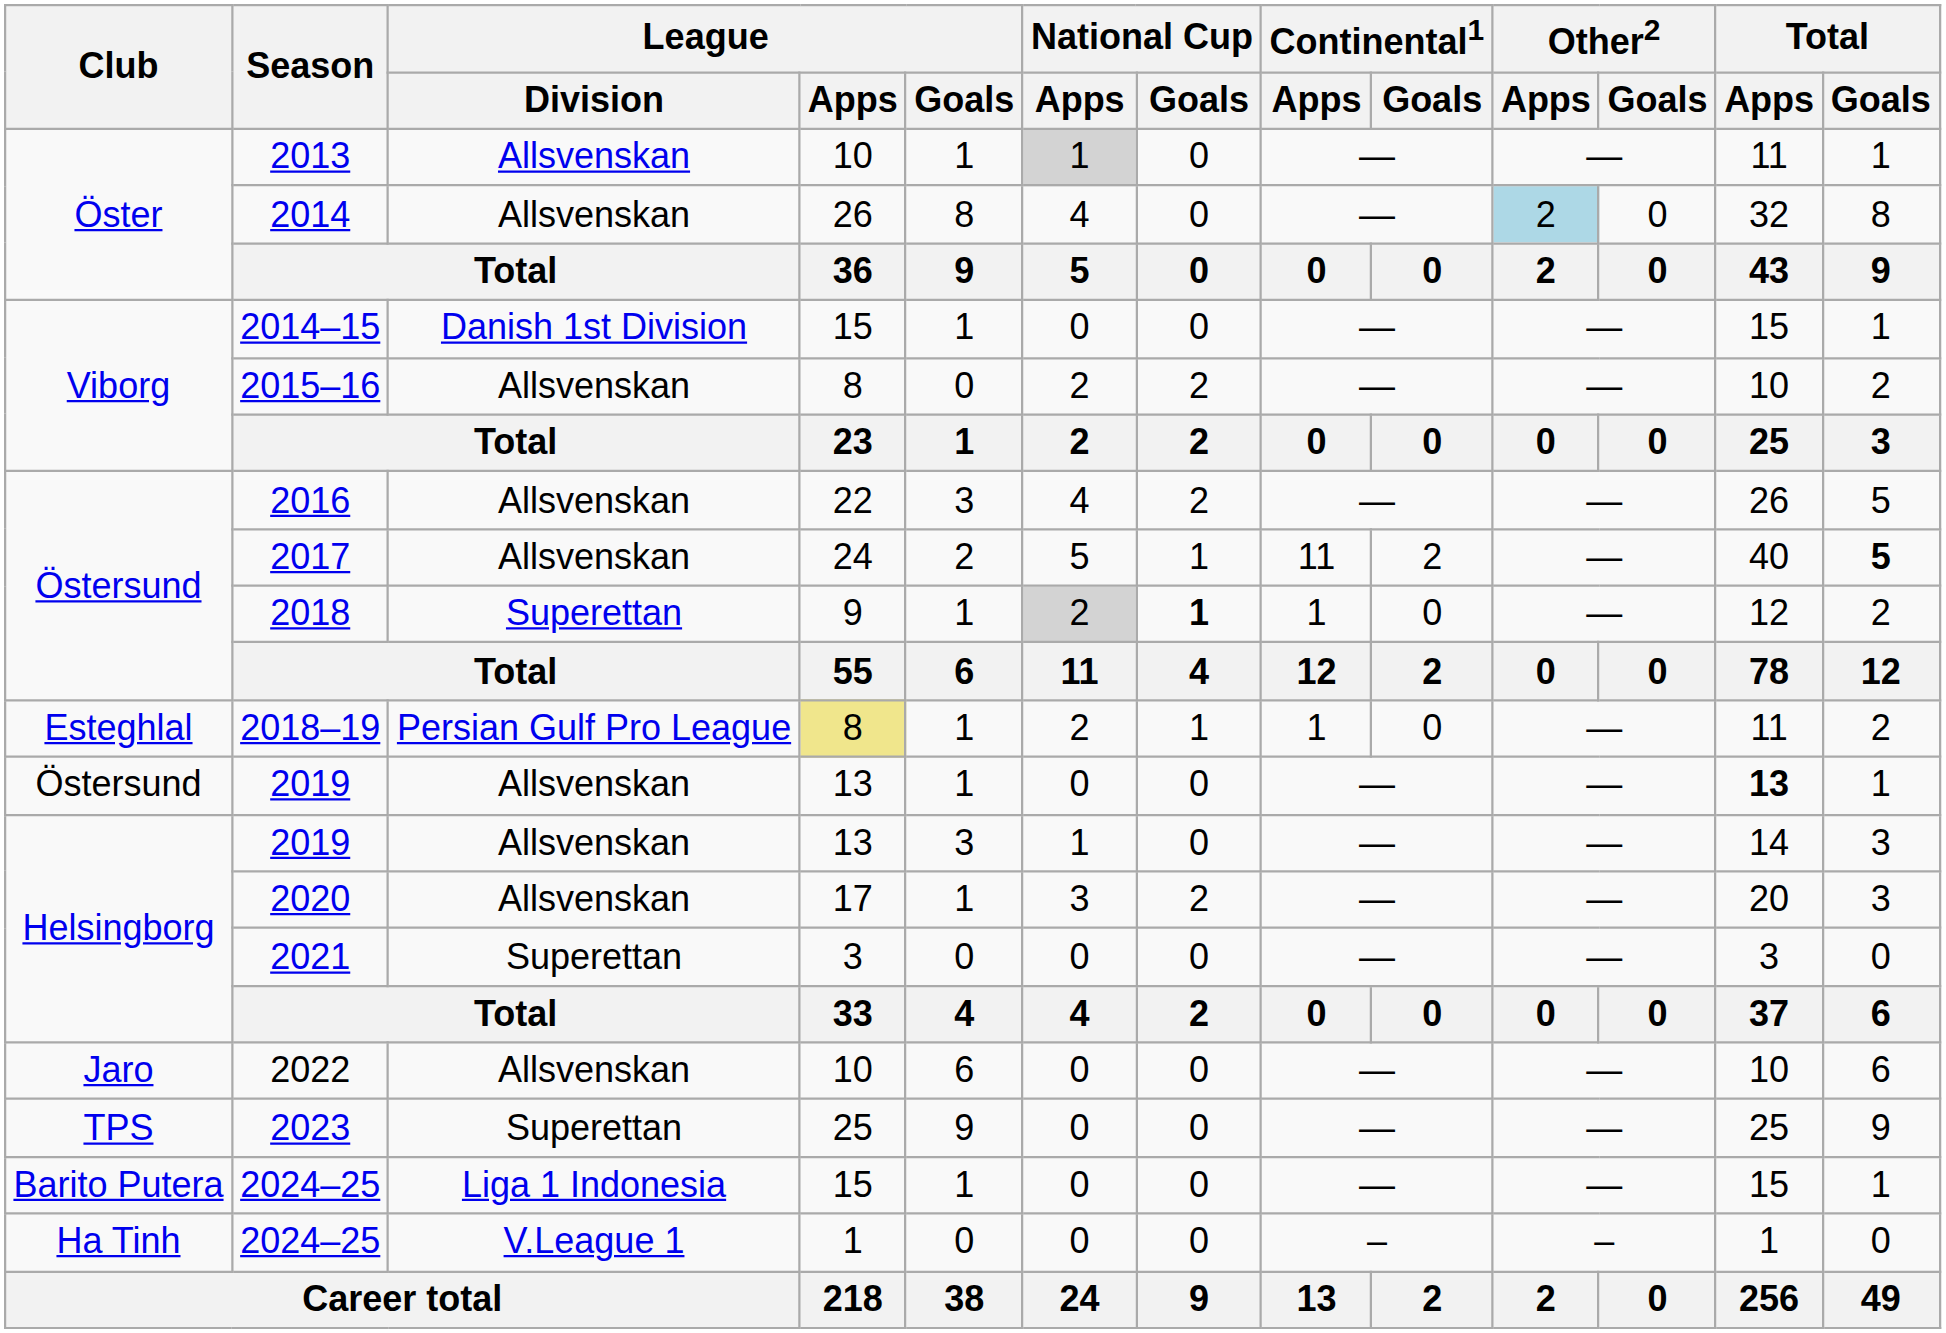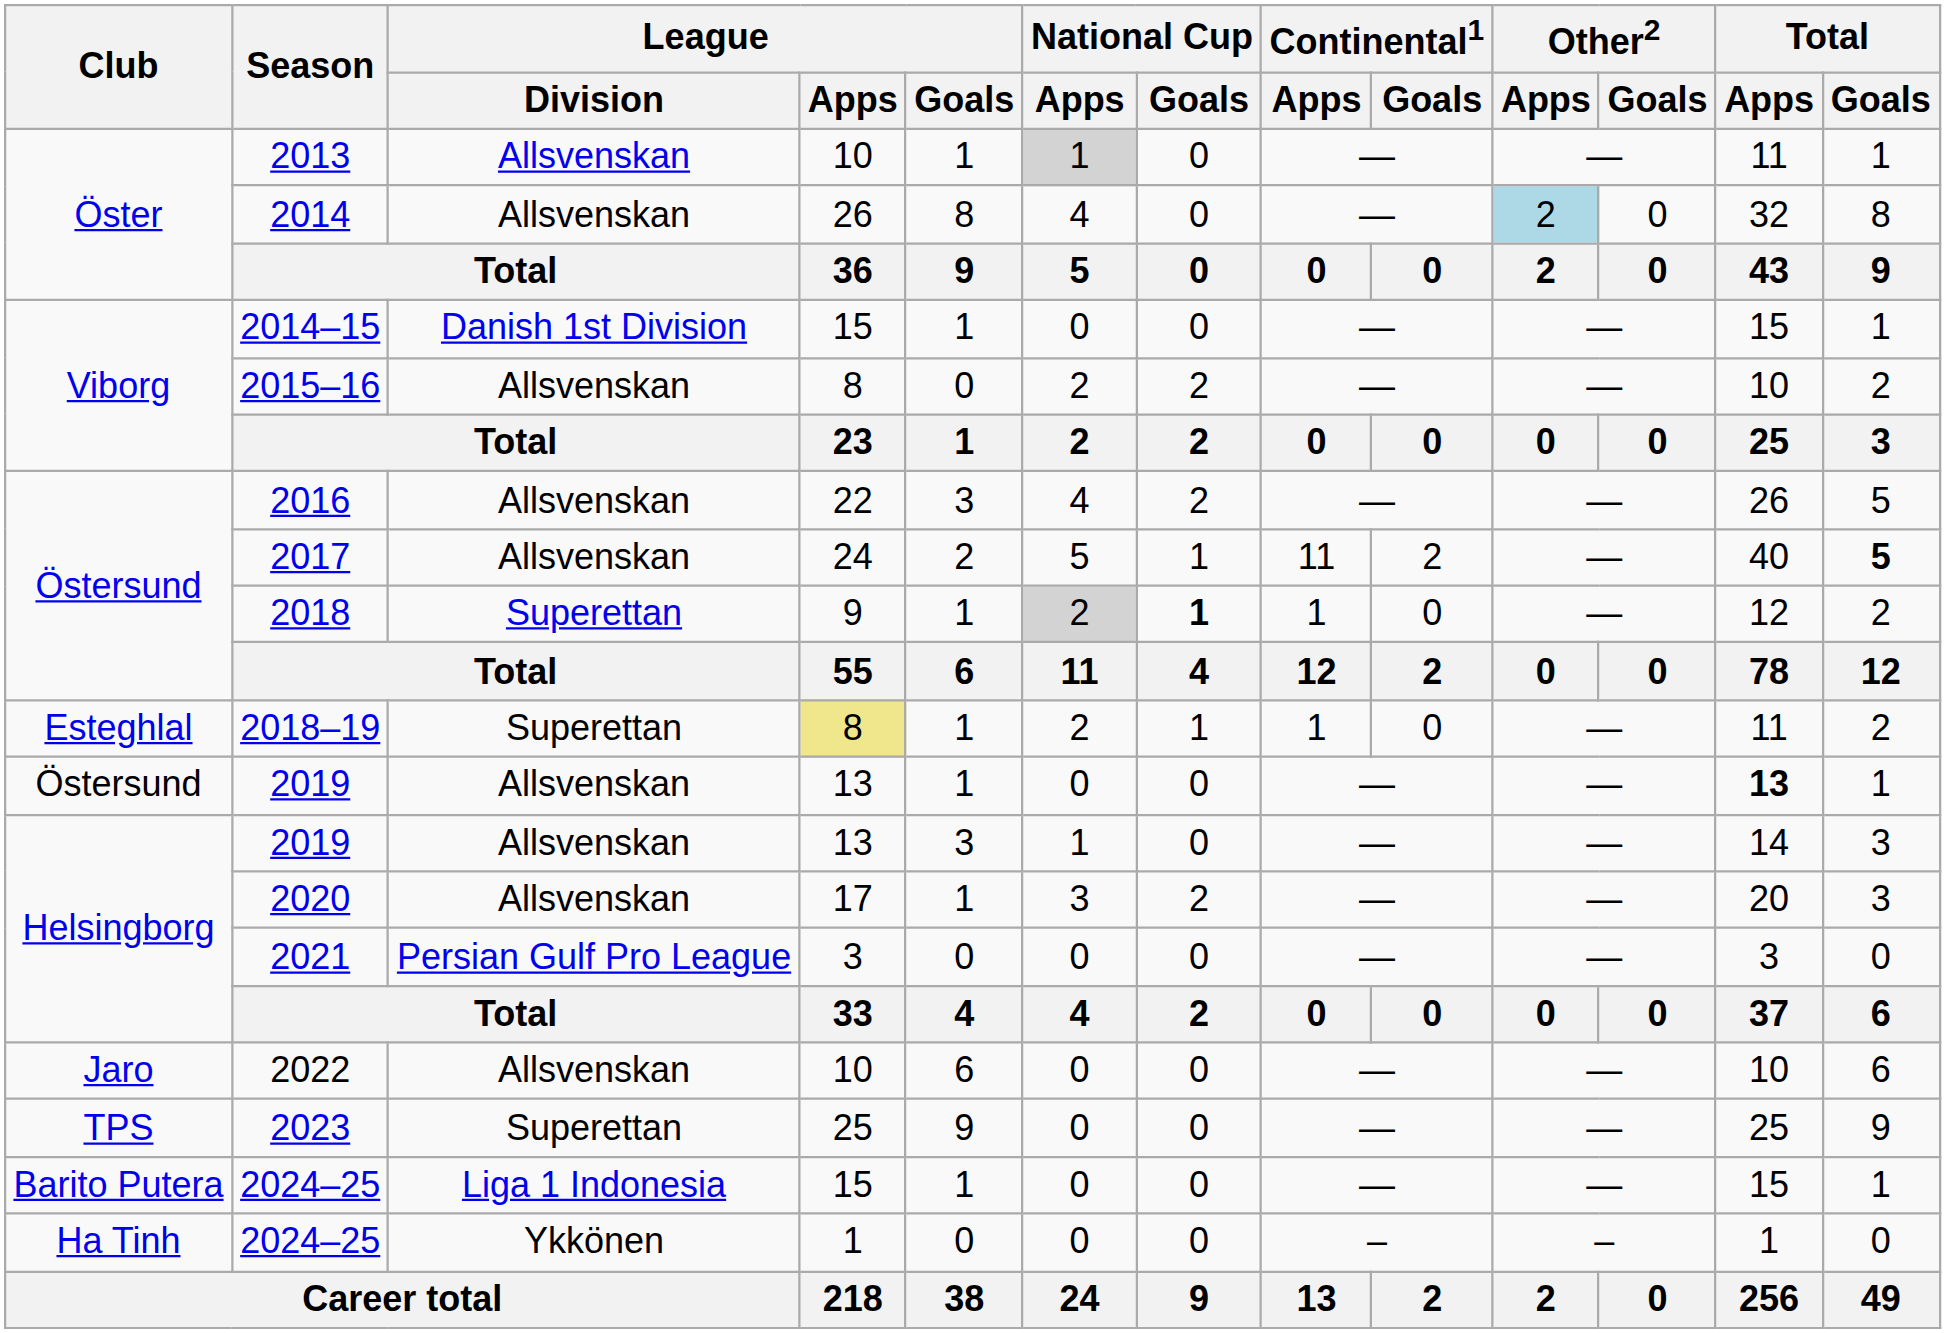2018–19 | League / Division: Persian Gulf Pro League -> Superettan
2021 | League / Division: Superettan -> Persian Gulf Pro League
Ha Tinh / 2024–25 | League / Division: V.League 1 -> Ykkönen
